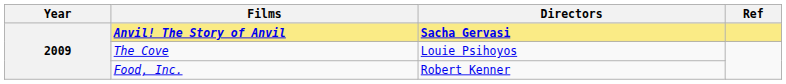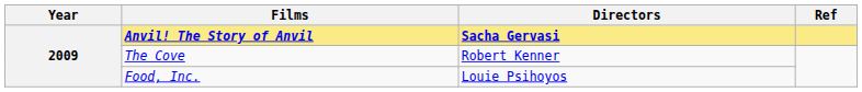The Cove | Directors: Louie Psihoyos -> Robert Kenner
Food, Inc. | Directors: Robert Kenner -> Louie Psihoyos
